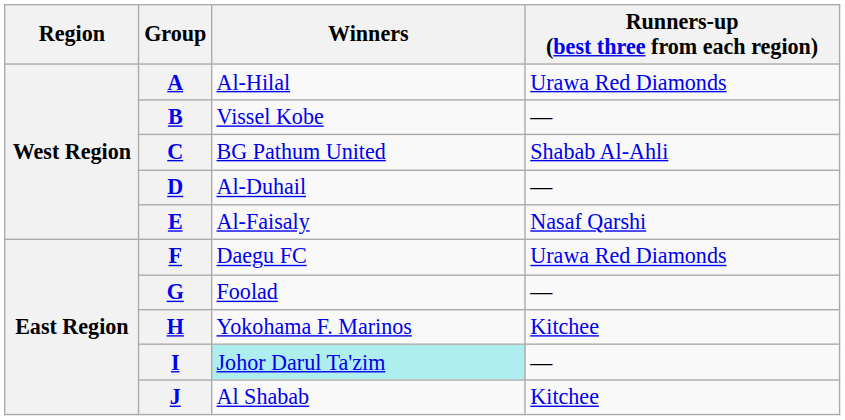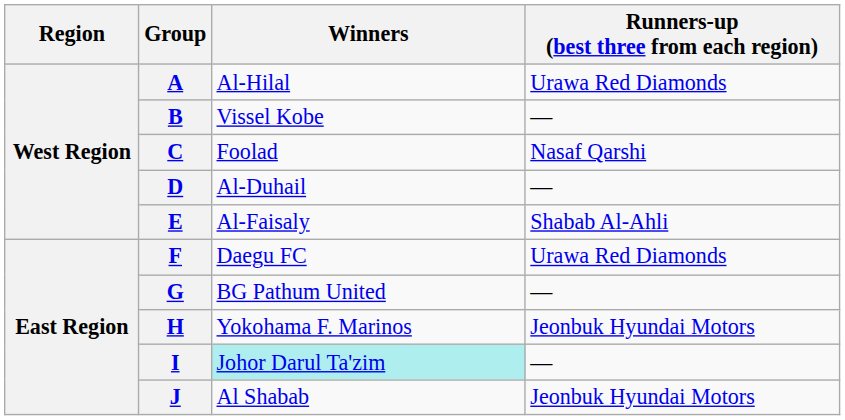C | Winners: BG Pathum United -> Foolad
C | Runners-up (best three from each region): Shabab Al-Ahli -> Nasaf Qarshi
E | Runners-up (best three from each region): Nasaf Qarshi -> Shabab Al-Ahli
G | Winners: Foolad -> BG Pathum United
H | Runners-up (best three from each region): Kitchee -> Jeonbuk Hyundai Motors
J | Runners-up (best three from each region): Kitchee -> Jeonbuk Hyundai Motors
